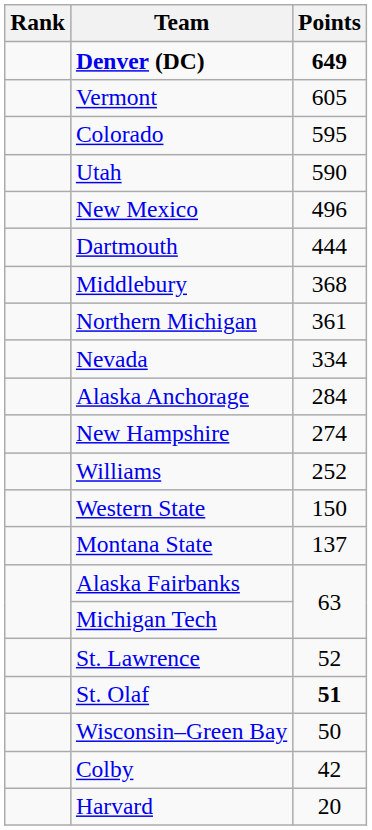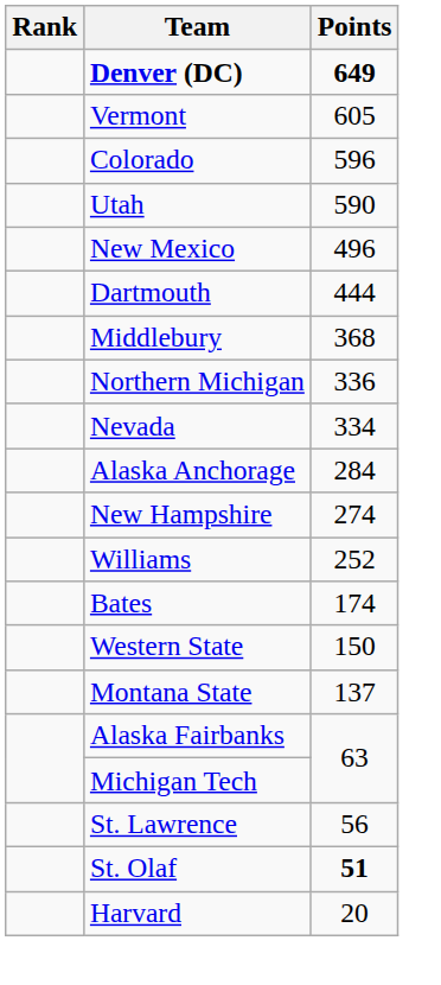Colorado | Points: 595 -> 596
Northern Michigan | Points: 361 -> 336
+ row: Bates | 174
St. Lawrence | Points: 52 -> 56
- row: Wisconsin–Green Bay | 50
- row: Colby | 42
